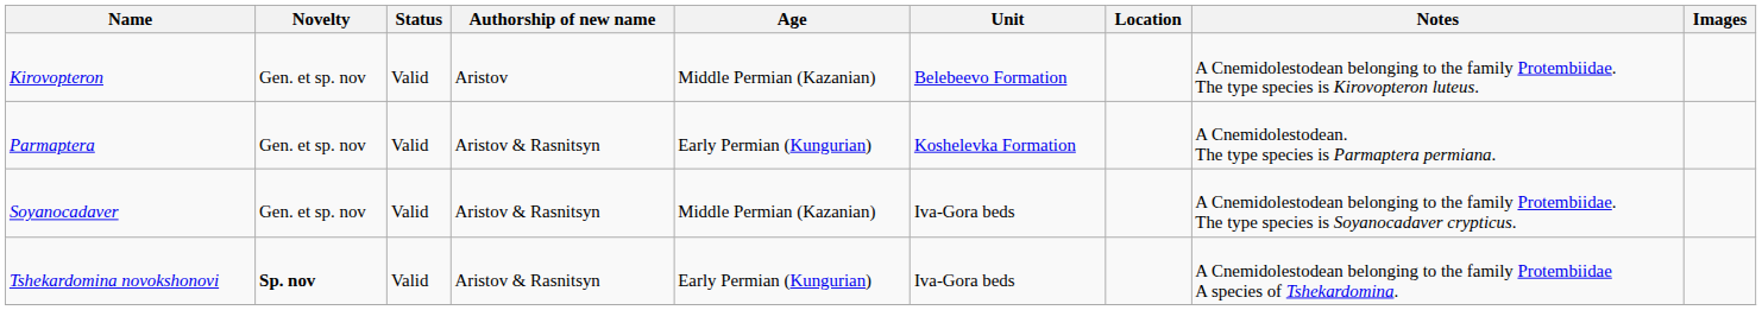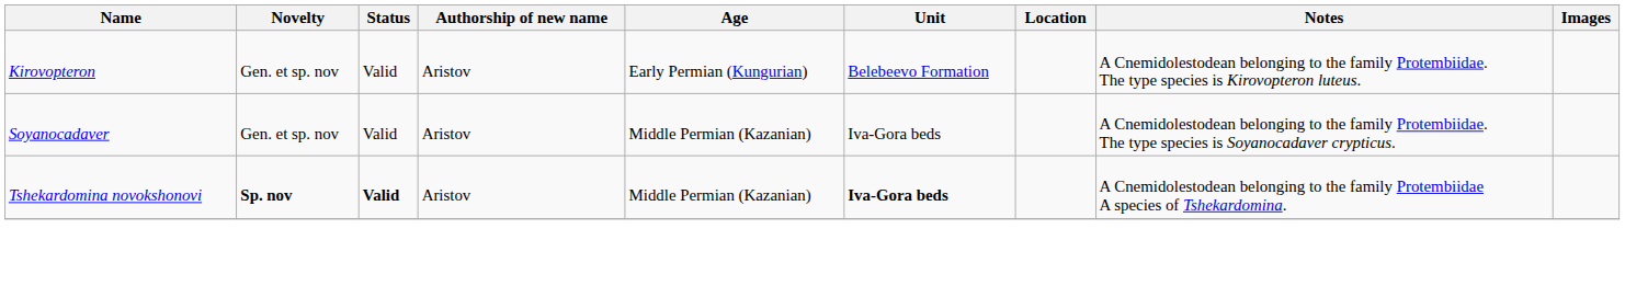Kirovopteron | Age: Middle Permian (Kazanian) -> Early Permian (Kungurian)
- row: Parmaptera | Gen. et sp. nov | Valid | Aristov & Rasnitsyn | Early Permian (Kungurian) | Koshelevka Formation | A Cnemidolestodean. The type species is Parmaptera permiana.
Soyanocadaver | Authorship of new name: Aristov & Rasnitsyn -> Aristov
Tshekardomina novokshonovi | Status: normal -> bold
Tshekardomina novokshonovi | Authorship of new name: Aristov & Rasnitsyn -> Aristov
Tshekardomina novokshonovi | Age: Early Permian (Kungurian) -> Middle Permian (Kazanian)
Tshekardomina novokshonovi | Unit: normal -> bold
